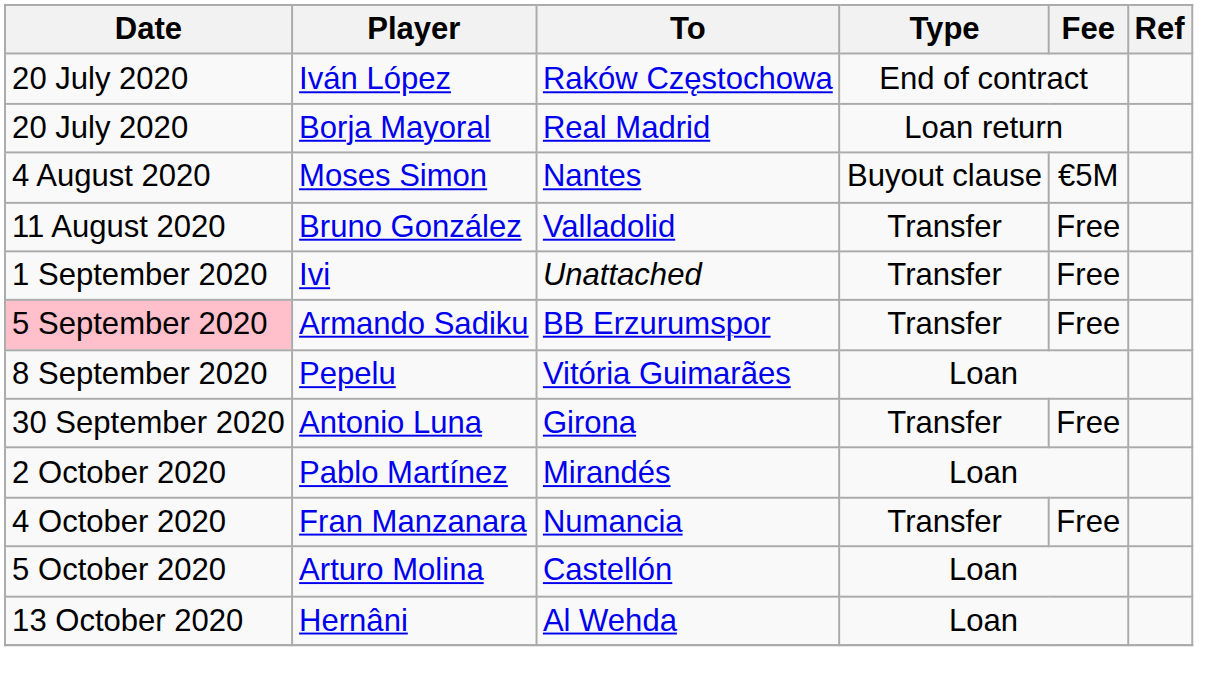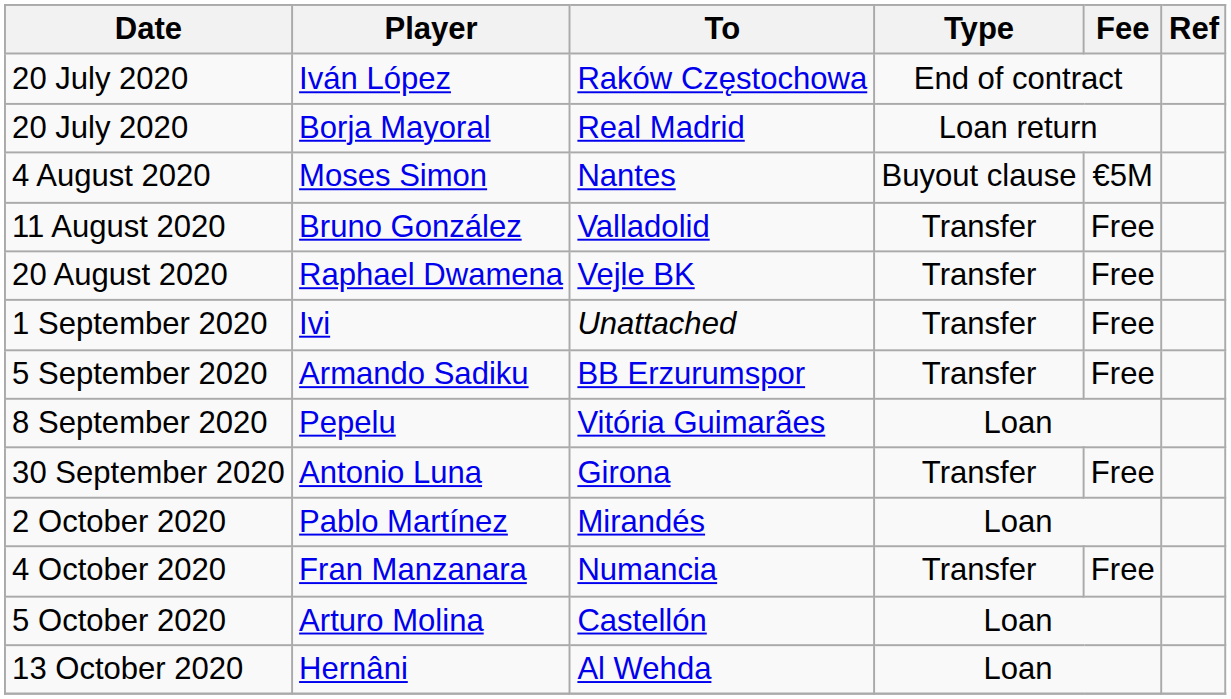+ row: 20 August 2020 | Raphael Dwamena | Vejle BK | Transfer | Free
Armando Sadiku | Date: pink background -> no background
